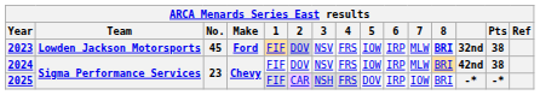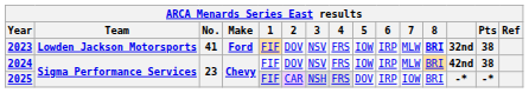2023 | No.: 45 -> 41
2023 | 2: lightgrey background -> no background
